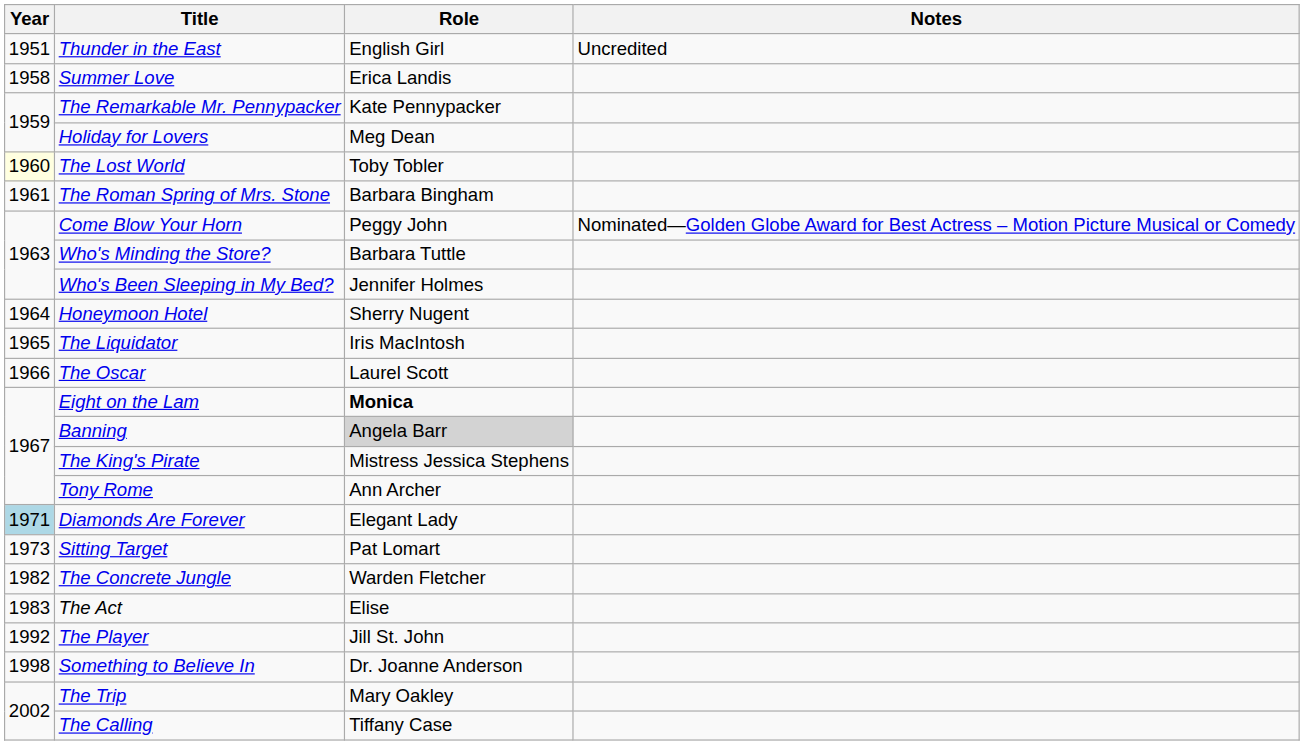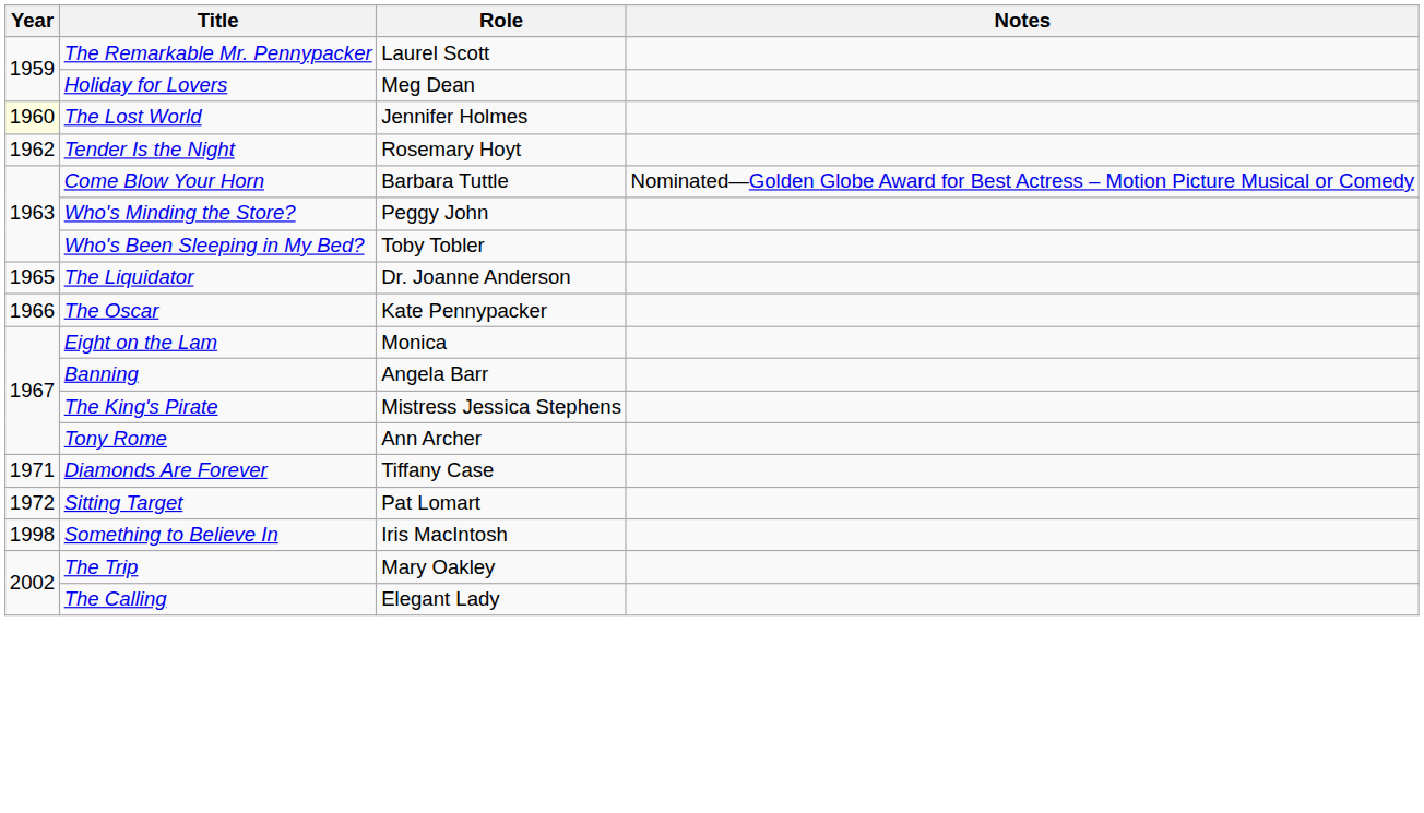- row: 1951 | Thunder in the East | English Girl | Uncredited
- row: 1958 | Summer Love | Erica Landis
The Remarkable Mr. Pennypacker | Role: Kate Pennypacker -> Laurel Scott
The Lost World | Role: Toby Tobler -> Jennifer Holmes
- row: 1961 | The Roman Spring of Mrs. Stone | Barbara Bingham
+ row: 1962 | Tender Is the Night | Rosemary Hoyt
Come Blow Your Horn | Role: Peggy John -> Barbara Tuttle
Who's Minding the Store? | Role: Barbara Tuttle -> Peggy John
Who's Been Sleeping in My Bed? | Role: Jennifer Holmes -> Toby Tobler
- row: 1964 | Honeymoon Hotel | Sherry Nugent
The Liquidator | Role: Iris MacIntosh -> Dr. Joanne Anderson
The Oscar | Role: Laurel Scott -> Kate Pennypacker
Eight on the Lam | Role: bold -> normal
Banning | Role: lightgrey background -> no background
Diamonds Are Forever | Year: lightblue background -> no background
Diamonds Are Forever | Role: Elegant Lady -> Tiffany Case
Sitting Target | Year: 1973 -> 1972
- row: 1982 | The Concrete Jungle | Warden Fletcher
- row: 1983 | The Act | Elise
- row: 1992 | The Player | Jill St. John
Something to Believe In | Role: Dr. Joanne Anderson -> Iris MacIntosh
The Calling | Role: Tiffany Case -> Elegant Lady
